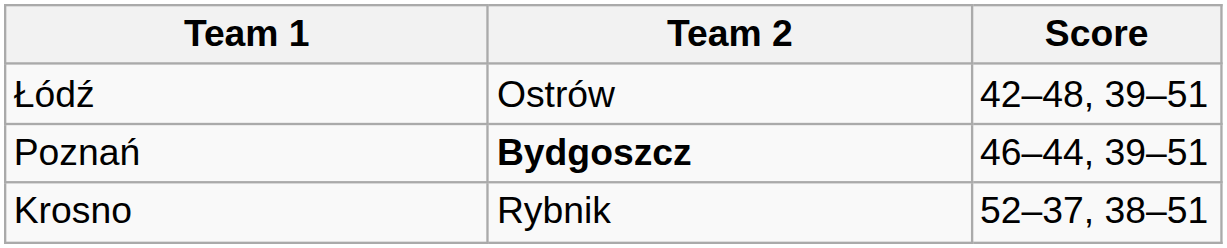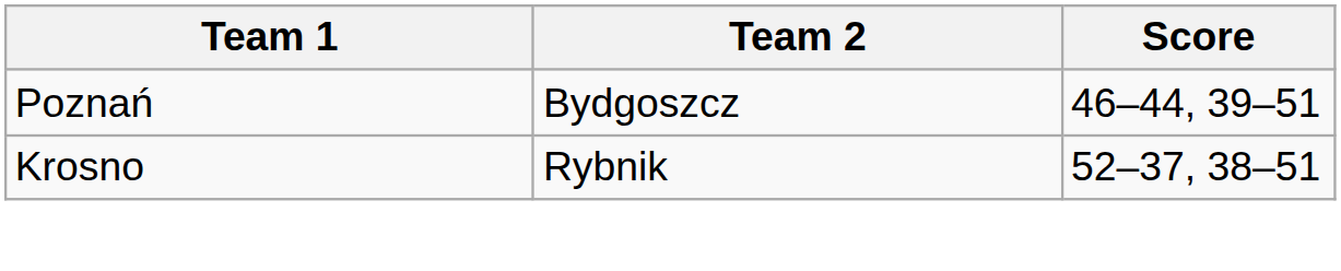- row: Łódź | Ostrów | 42–48, 39–51
Poznań | Team 2: bold -> normal
